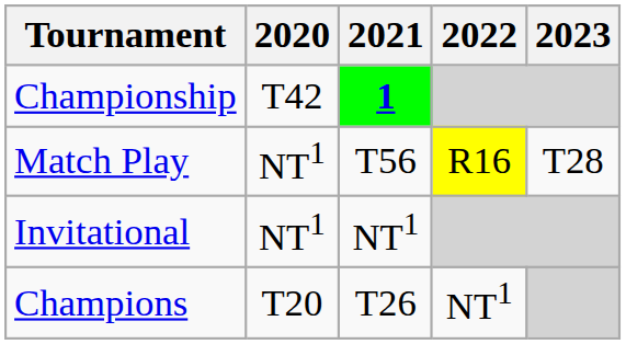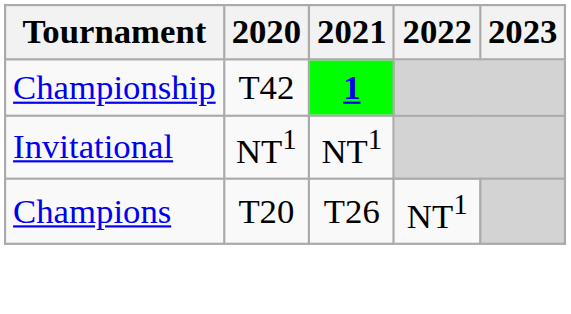- row: Match Play | NT1 | T56 | R16 | T28
